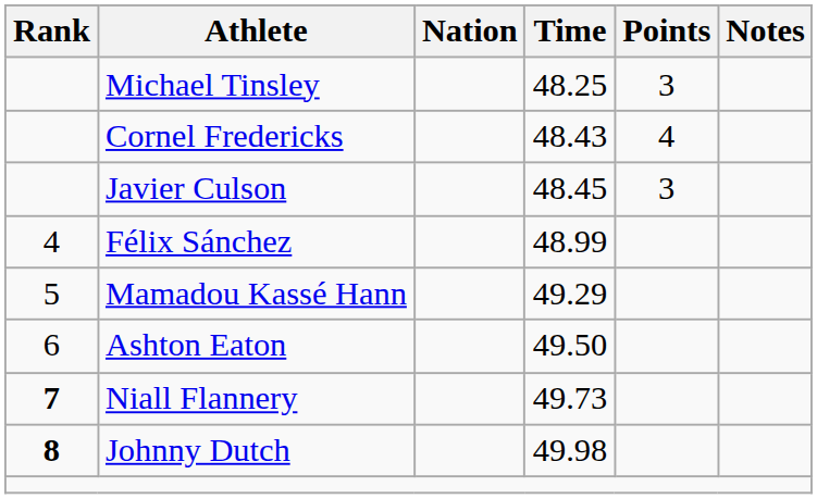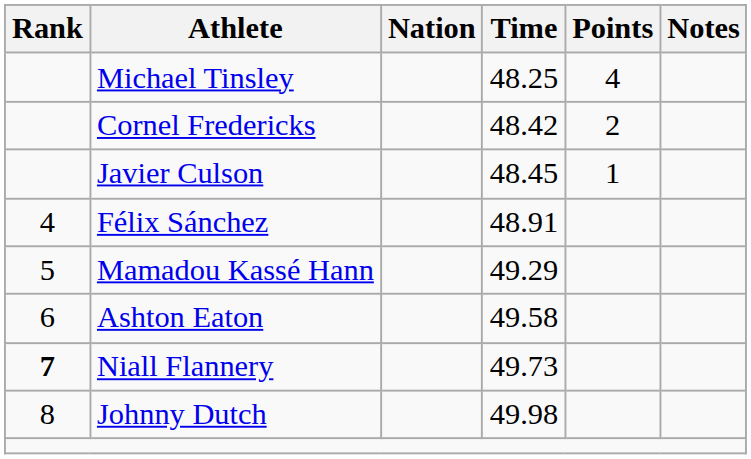Michael Tinsley | Points: 3 -> 4
Cornel Fredericks | Time: 48.43 -> 48.42
Cornel Fredericks | Points: 4 -> 2
Javier Culson | Points: 3 -> 1
Félix Sánchez | Time: 48.99 -> 48.91
Ashton Eaton | Time: 49.50 -> 49.58
Johnny Dutch | Rank: bold -> normal
